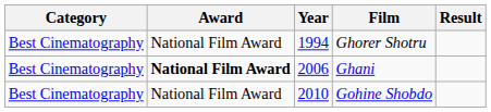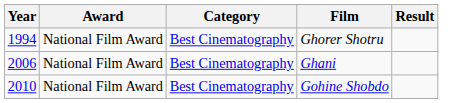columns swapped: Year <-> Category
Ghani | Award: bold -> normal
